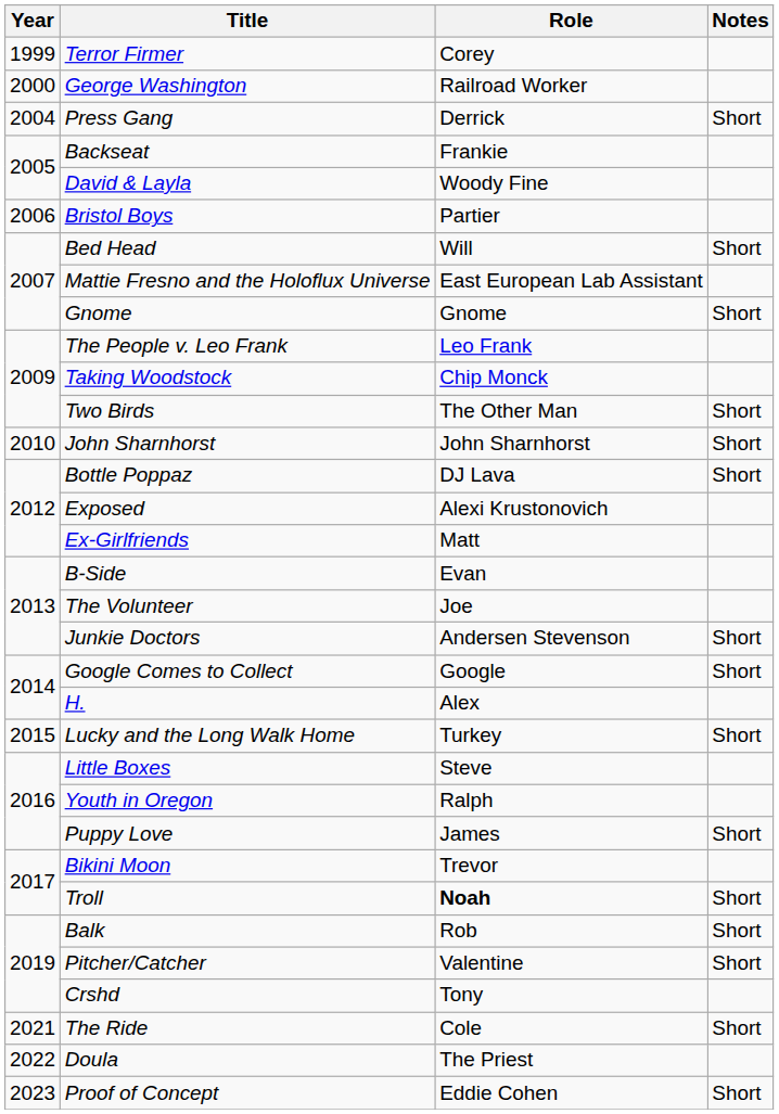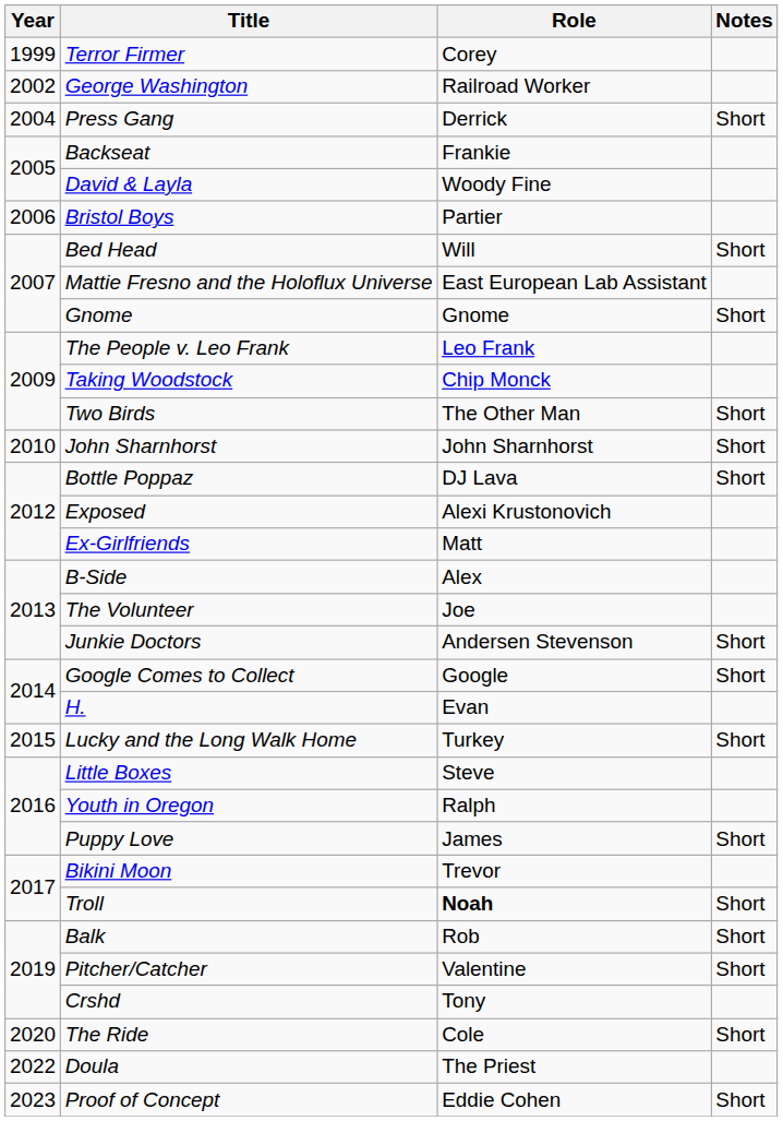George Washington | Year: 2000 -> 2002
B-Side | Role: Evan -> Alex
H. | Role: Alex -> Evan
The Ride | Year: 2021 -> 2020
